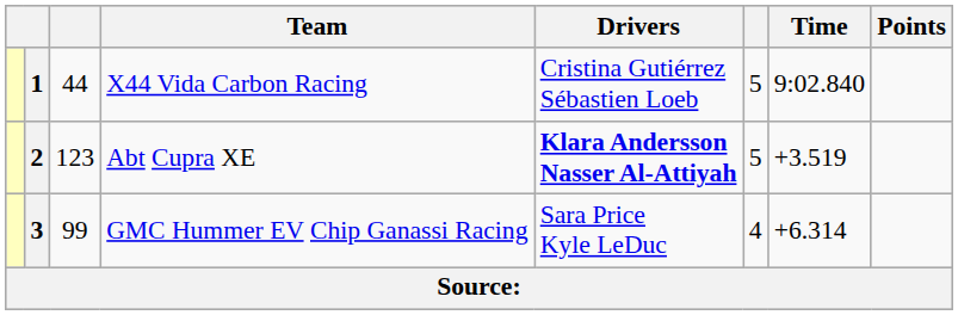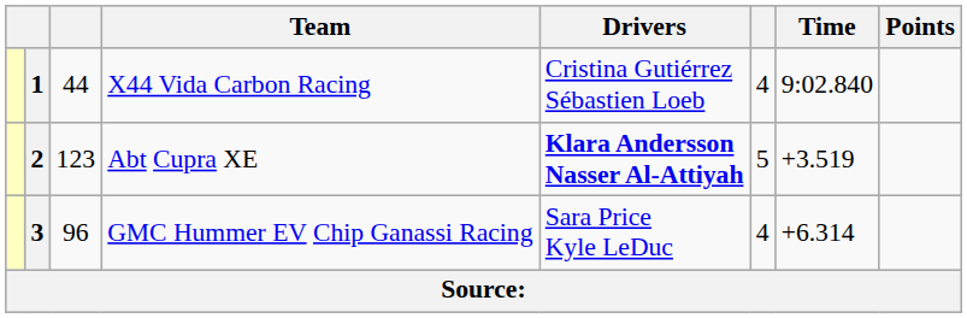1 | column 6: 5 -> 4
3 | column 3: 99 -> 96
